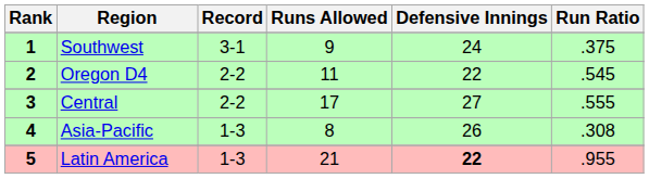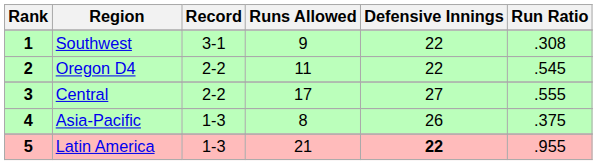Southwest | Defensive Innings: 24 -> 22
Southwest | Run Ratio: .375 -> .308
Asia-Pacific | Run Ratio: .308 -> .375
